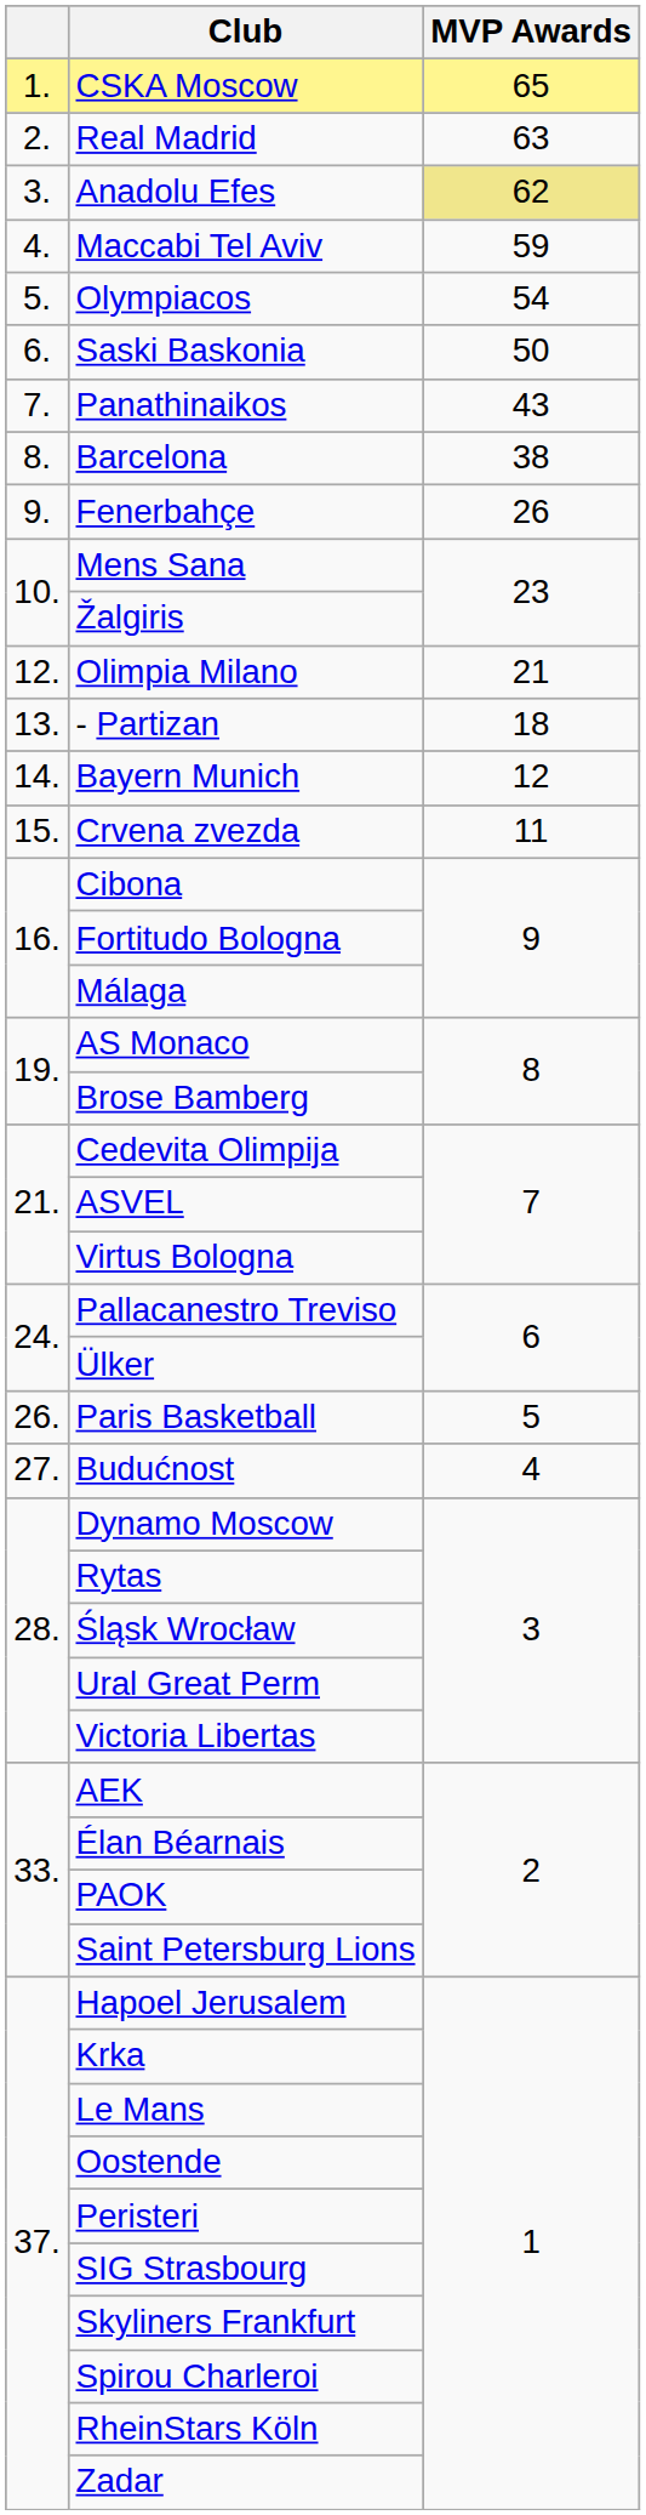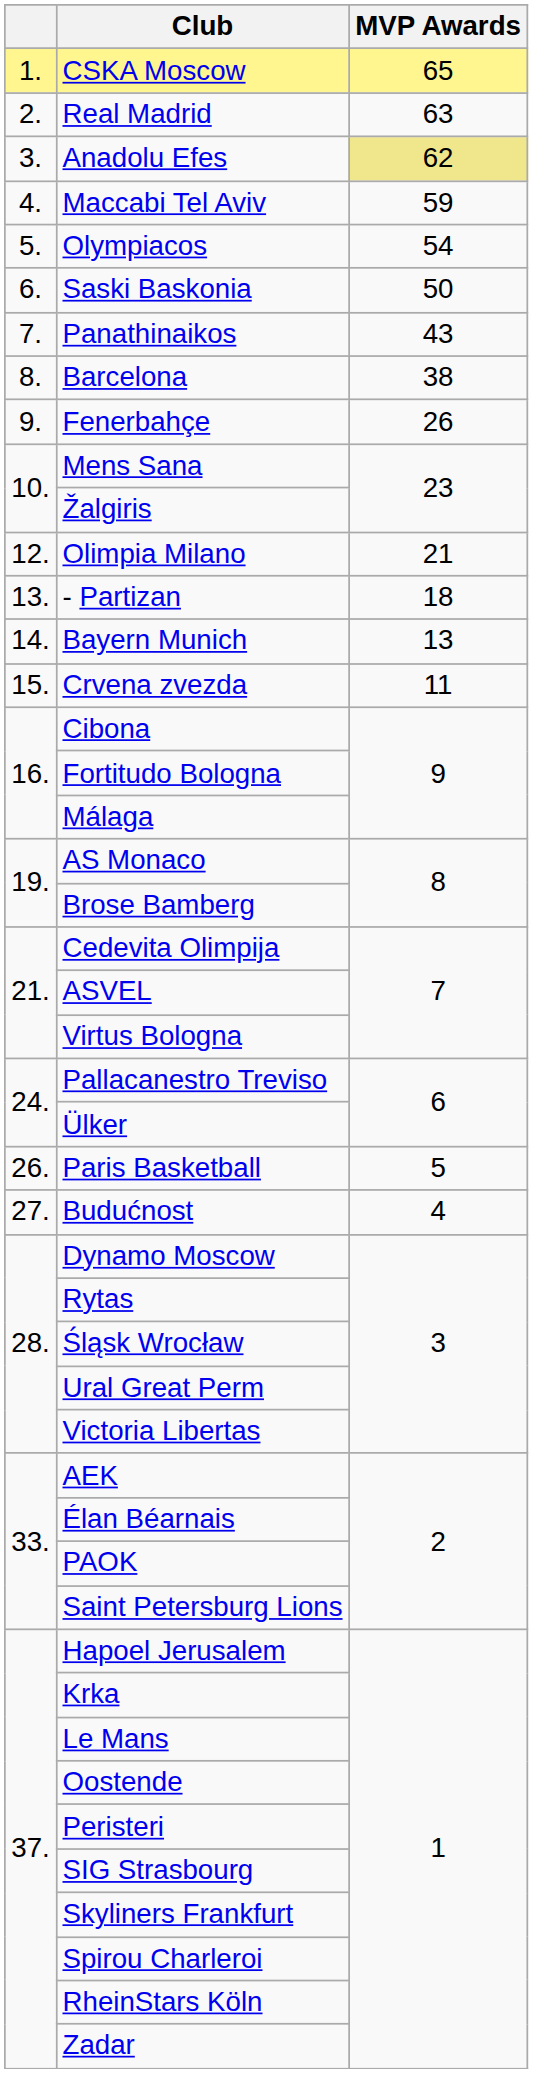Bayern Munich | MVP Awards: 12 -> 13
